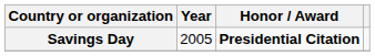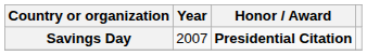Savings Day | Year: 2005 -> 2007
